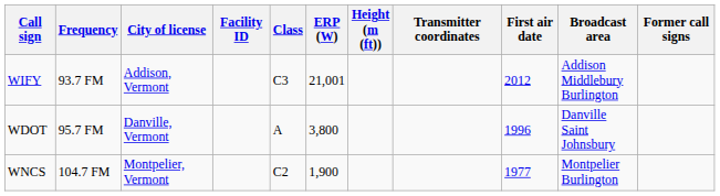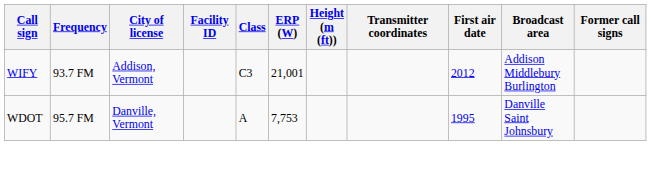WDOT | ERP (W): 3,800 -> 7,753
WDOT | First air date: 1996 -> 1995
- row: WNCS | 104.7 FM | Montpelier, Vermont | C2 | 1,900 | 1977 | Montpelier Burlington
